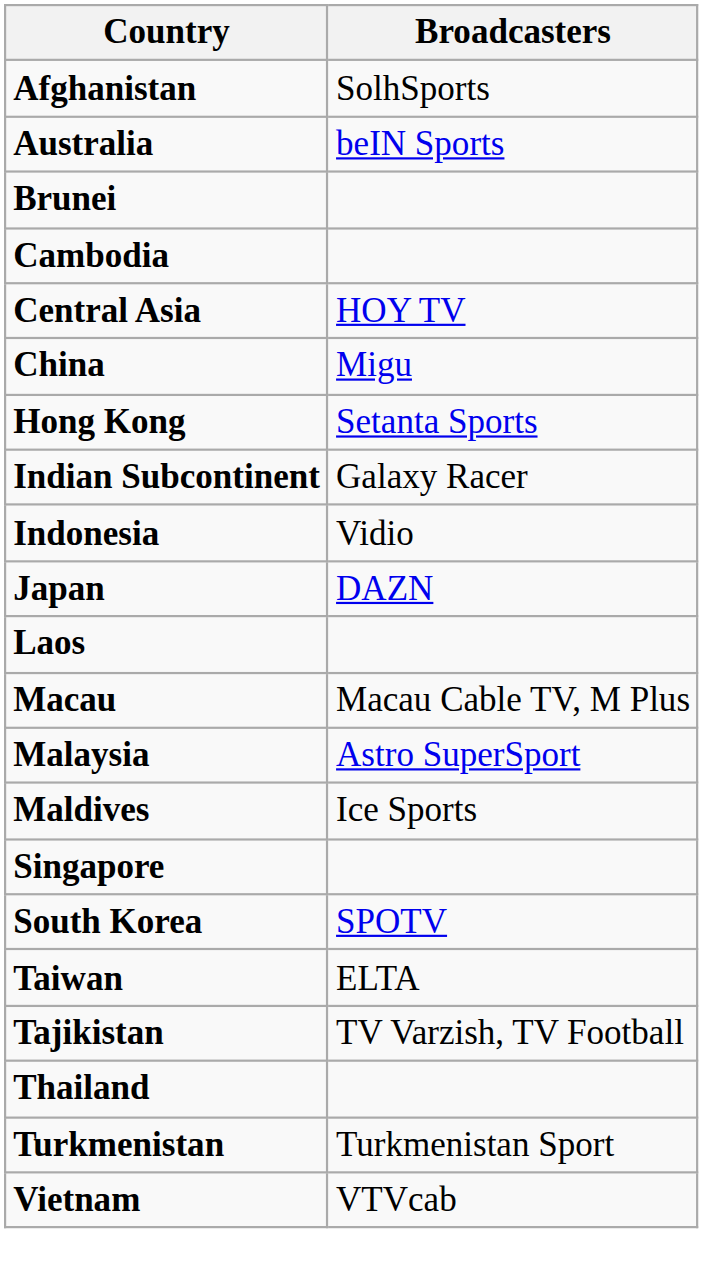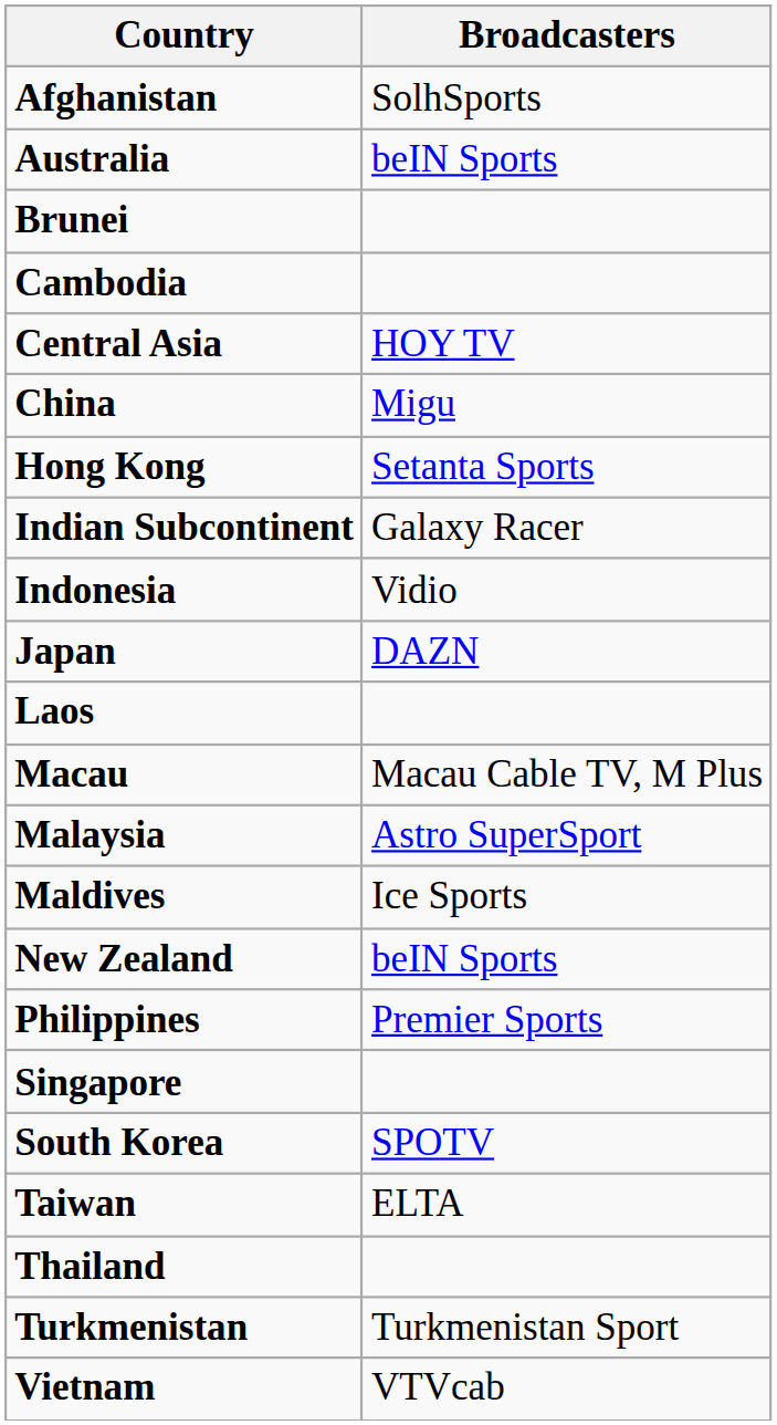+ row: New Zealand | beIN Sports
+ row: Philippines | Premier Sports
- row: Tajikistan | TV Varzish, TV Football
